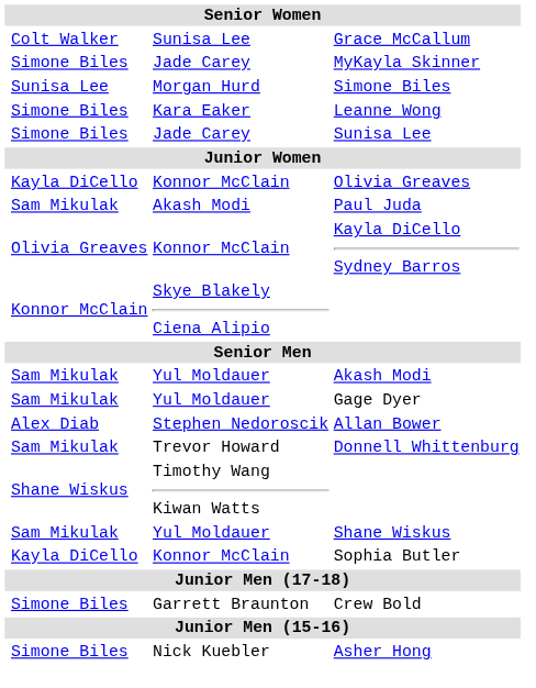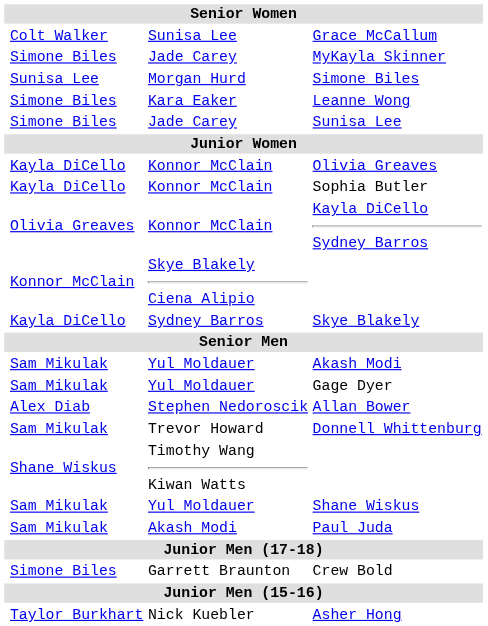rows swapped: Sophia Butler <-> Paul Juda
+ row: Kayla DiCello | Sydney Barros | Skye Blakely
Asher Hong | column 2: Simone Biles -> Taylor Burkhart
